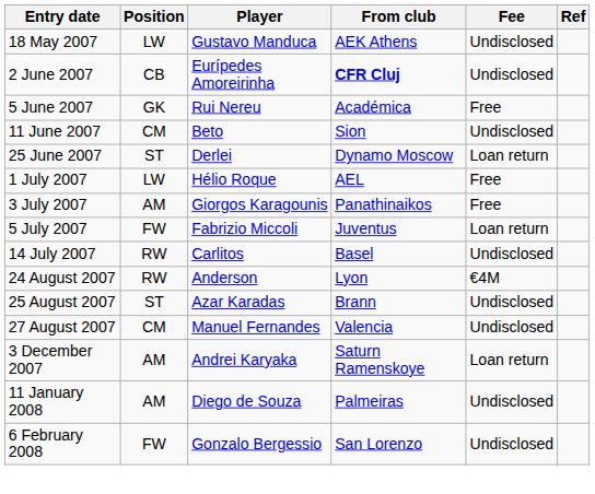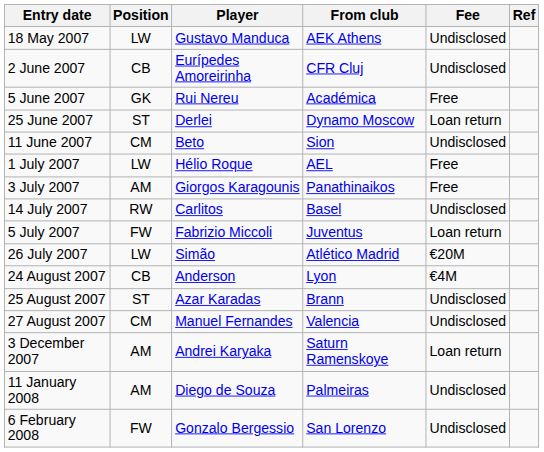2 June 2007 | From club: bold -> normal
rows swapped: 11 June 2007 <-> 25 June 2007
rows swapped: 5 July 2007 <-> 14 July 2007
+ row: 26 July 2007 | LW | Simão | Atlético Madrid | €20M
24 August 2007 | Position: RW -> CB
